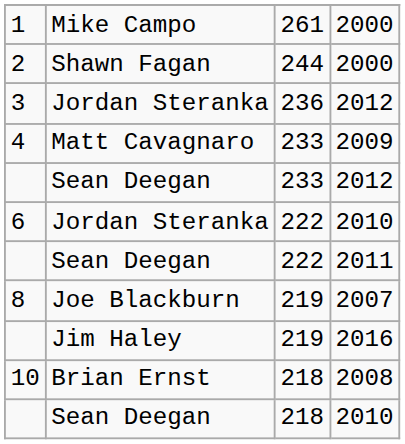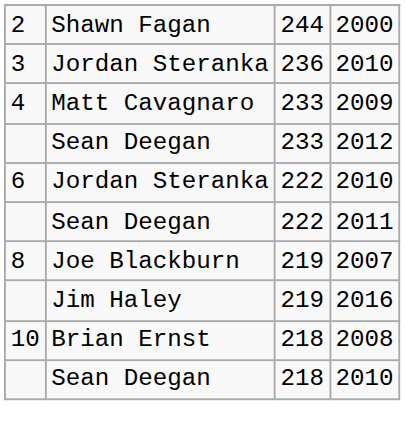- row: 1 | Mike Campo | 261 | 2000
3 | column 4: 2012 -> 2010
